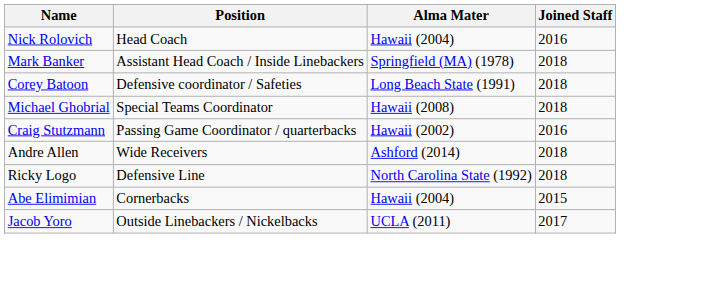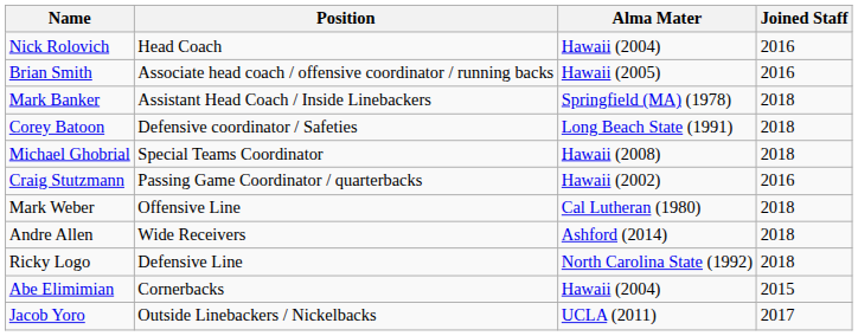+ row: Brian Smith | Associate head coach / offensive coordinator / running backs | Hawaii (2005) | 2016
+ row: Mark Weber | Offensive Line | Cal Lutheran (1980) | 2018
